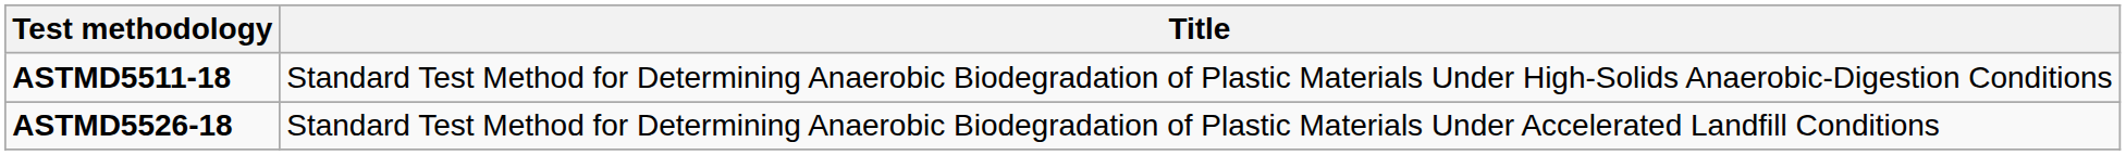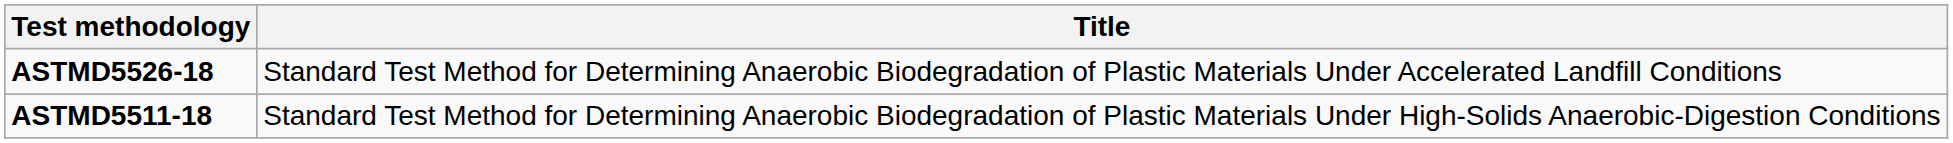rows swapped: ASTMD5511-18 <-> ASTMD5526-18
